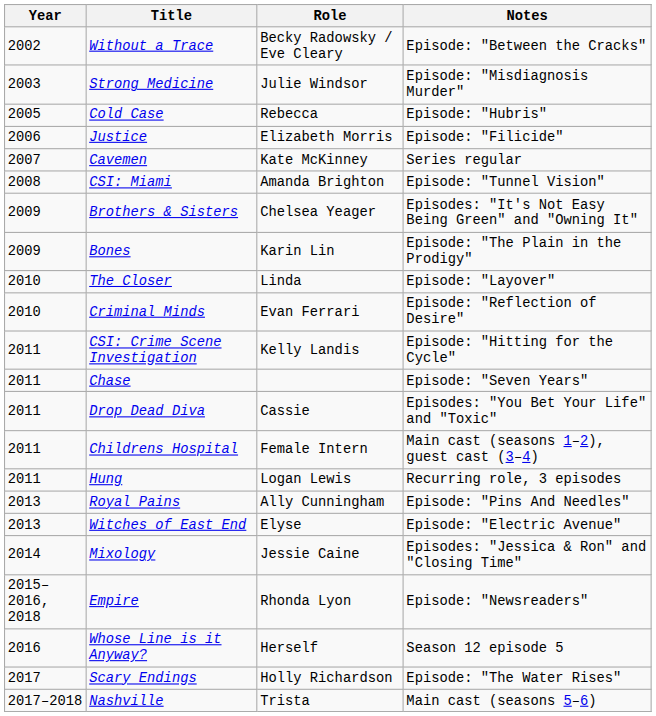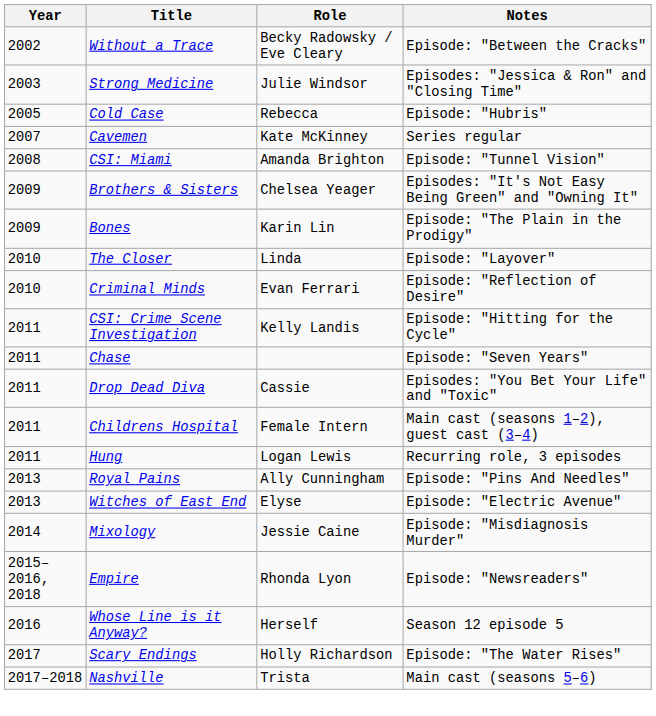Strong Medicine | Notes: Episode: "Misdiagnosis Murder" -> Episodes: "Jessica & Ron" and "Closing Time"
- row: 2006 | Justice | Elizabeth Morris | Episode: "Filicide"
Mixology | Notes: Episodes: "Jessica & Ron" and "Closing Time" -> Episode: "Misdiagnosis Murder"
